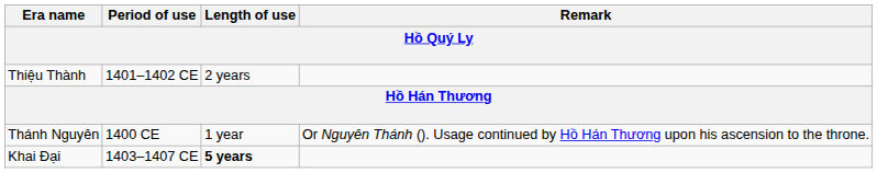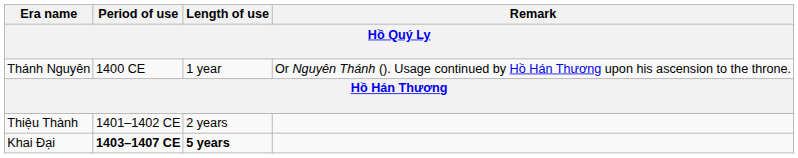rows swapped: Thánh Nguyên <-> Thiệu Thành
Khai Đại | Period of use: normal -> bold
